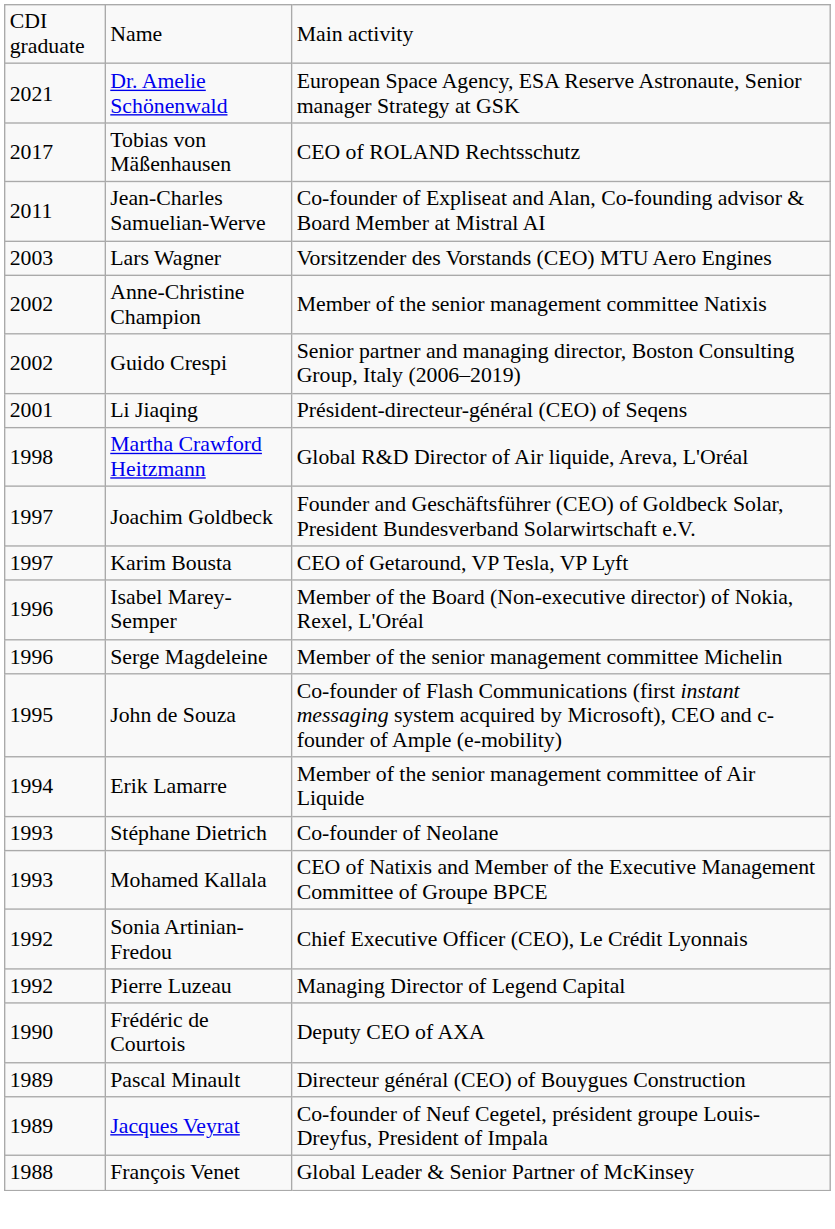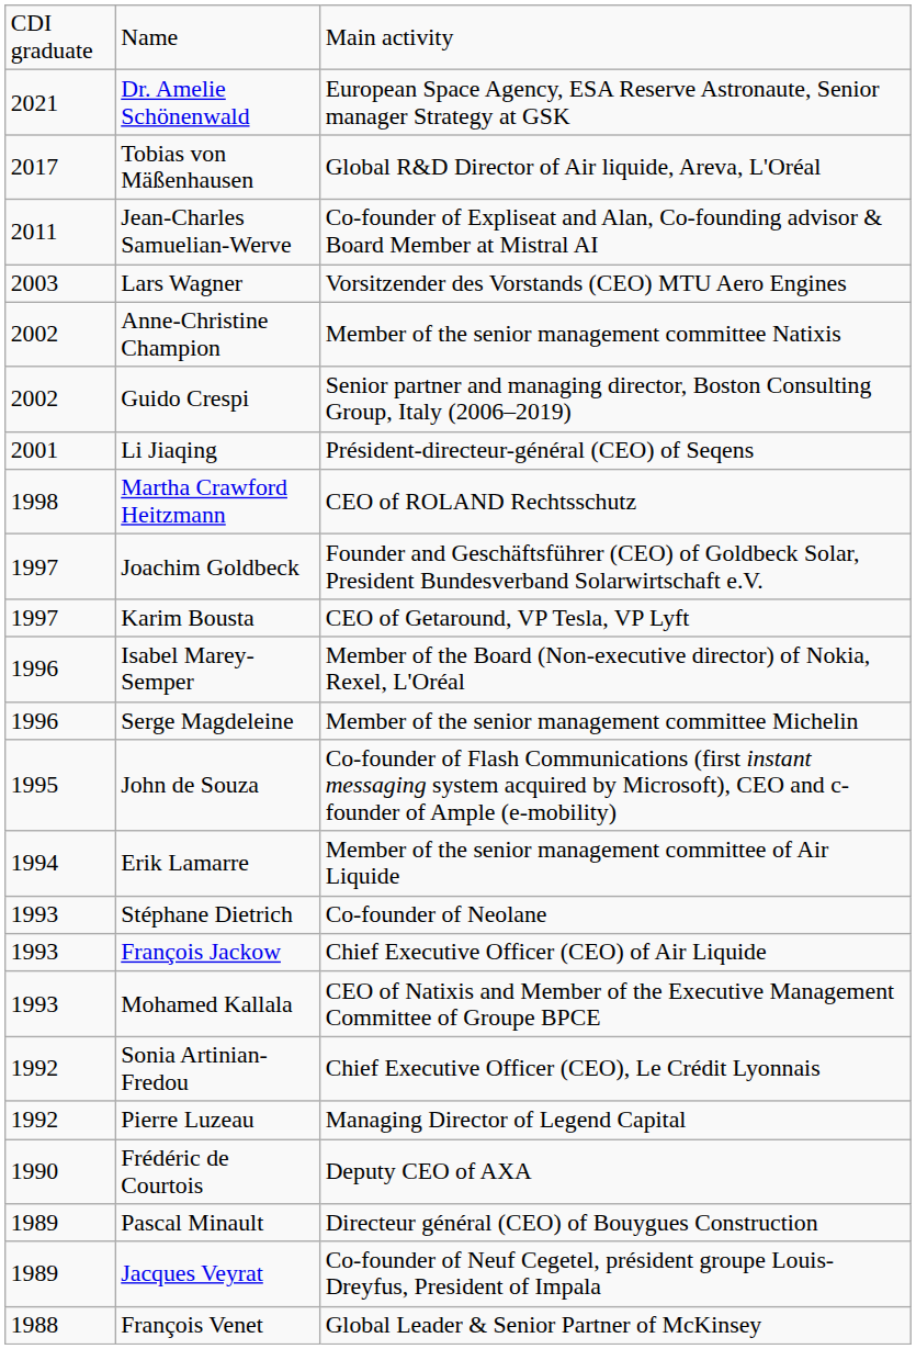Tobias von Mäßenhausen | column 3: CEO of ROLAND Rechtsschutz -> Global R&D Director of Air liquide, Areva, L'Oréal
Martha Crawford Heitzmann | column 3: Global R&D Director of Air liquide, Areva, L'Oréal -> CEO of ROLAND Rechtsschutz
+ row: 1993 | François Jackow | Chief Executive Officer (CEO) of Air Liquide
